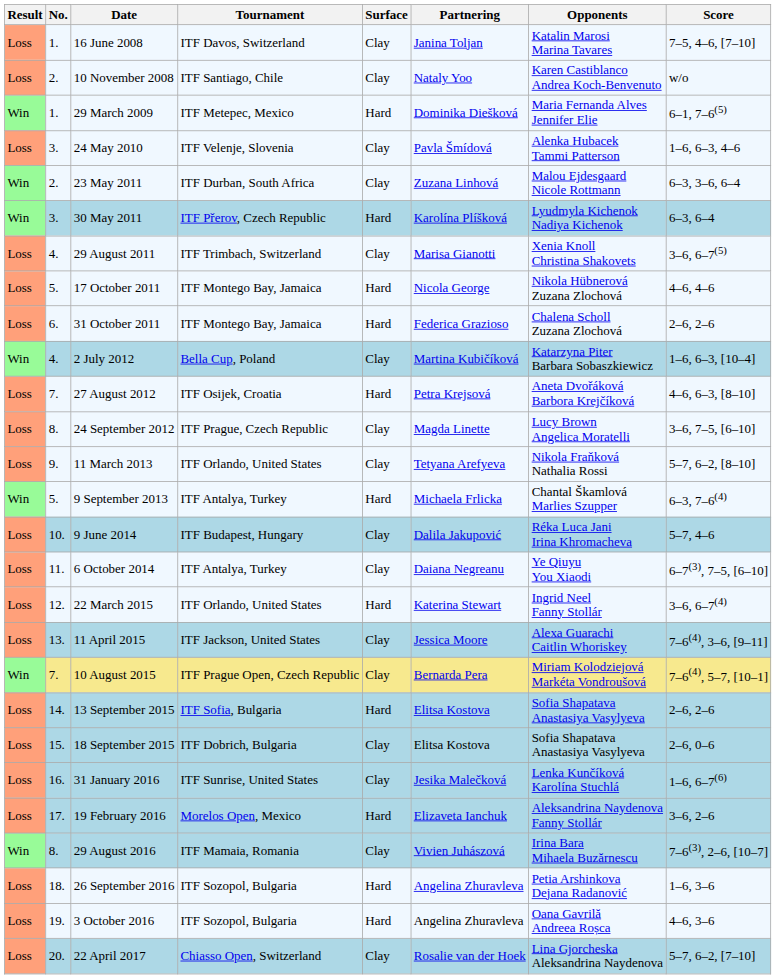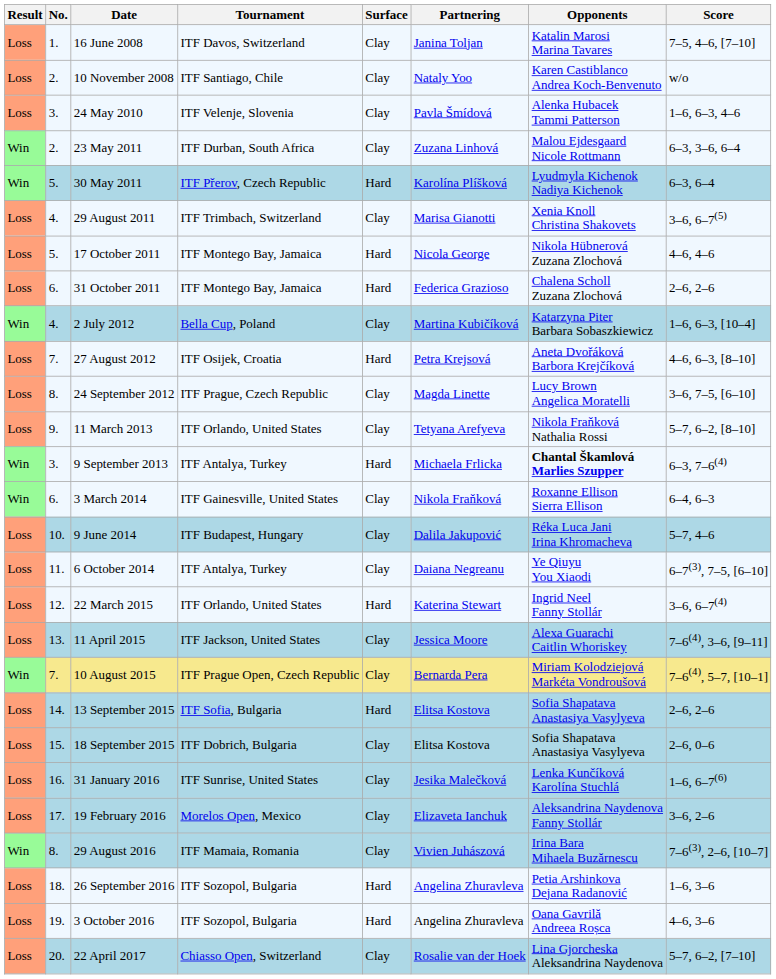- row: Win | 1. | 29 March 2009 | ITF Metepec, Mexico | Hard | Dominika Diešková | Maria Fernanda Alves Jennifer Elie | 6–1, 7–6(5)
30 May 2011 | No.: 3. -> 5.
9 September 2013 | No.: 5. -> 3.
9 September 2013 | Opponents: normal -> bold
+ row: Win | 6. | 3 March 2014 | ITF Gainesville, United States | Clay | Nikola Fraňková | Roxanne Ellison Sierra Ellison | 6–4, 6–3
19 February 2016 | Surface: Hard -> Clay
